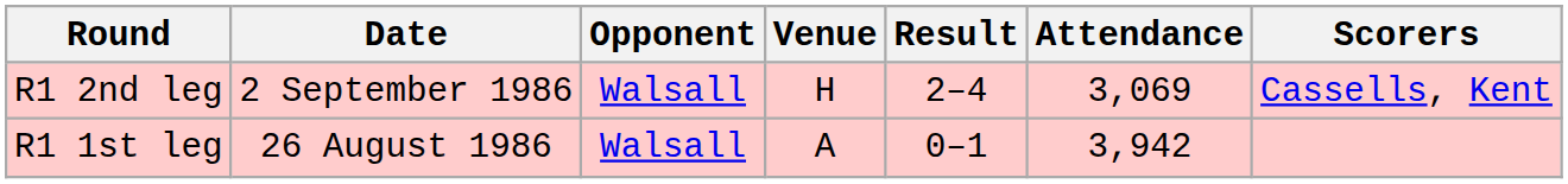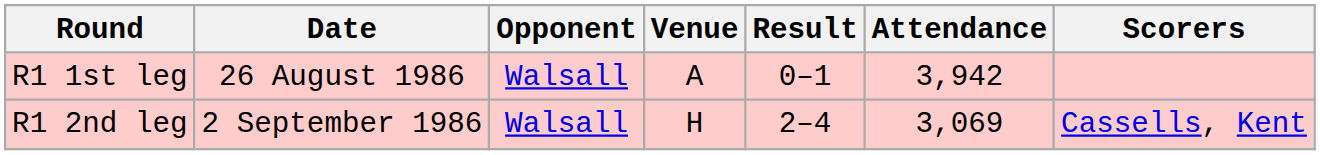rows swapped: R1 1st leg <-> R1 2nd leg
